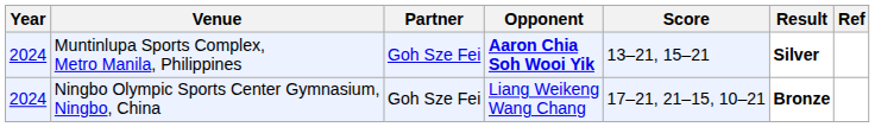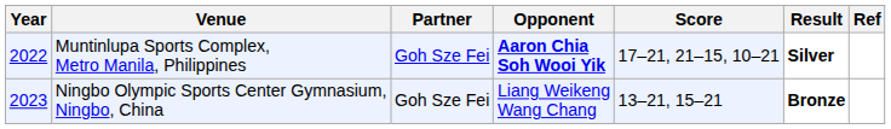Muntinlupa Sports Complex, Metro Manila, Philippines | Year: 2024 -> 2022
Muntinlupa Sports Complex, Metro Manila, Philippines | Score: 13–21, 15–21 -> 17–21, 21–15, 10–21
Ningbo Olympic Sports Center Gymnasium, Ningbo, China | Year: 2024 -> 2023
Ningbo Olympic Sports Center Gymnasium, Ningbo, China | Score: 17–21, 21–15, 10–21 -> 13–21, 15–21
